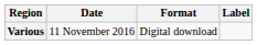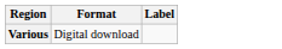- column: Date | 11 November 2016
